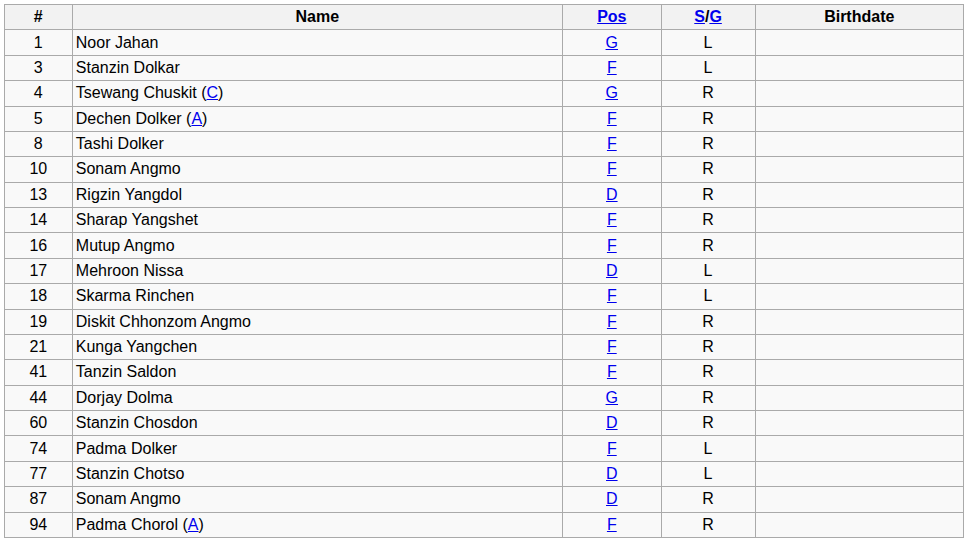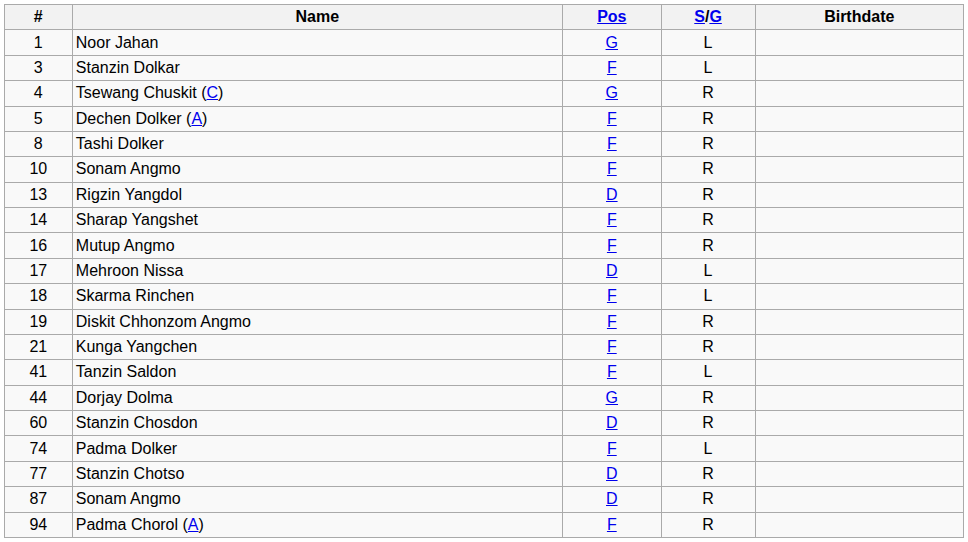Tanzin Saldon | S/G: R -> L
Stanzin Chotso | S/G: L -> R
